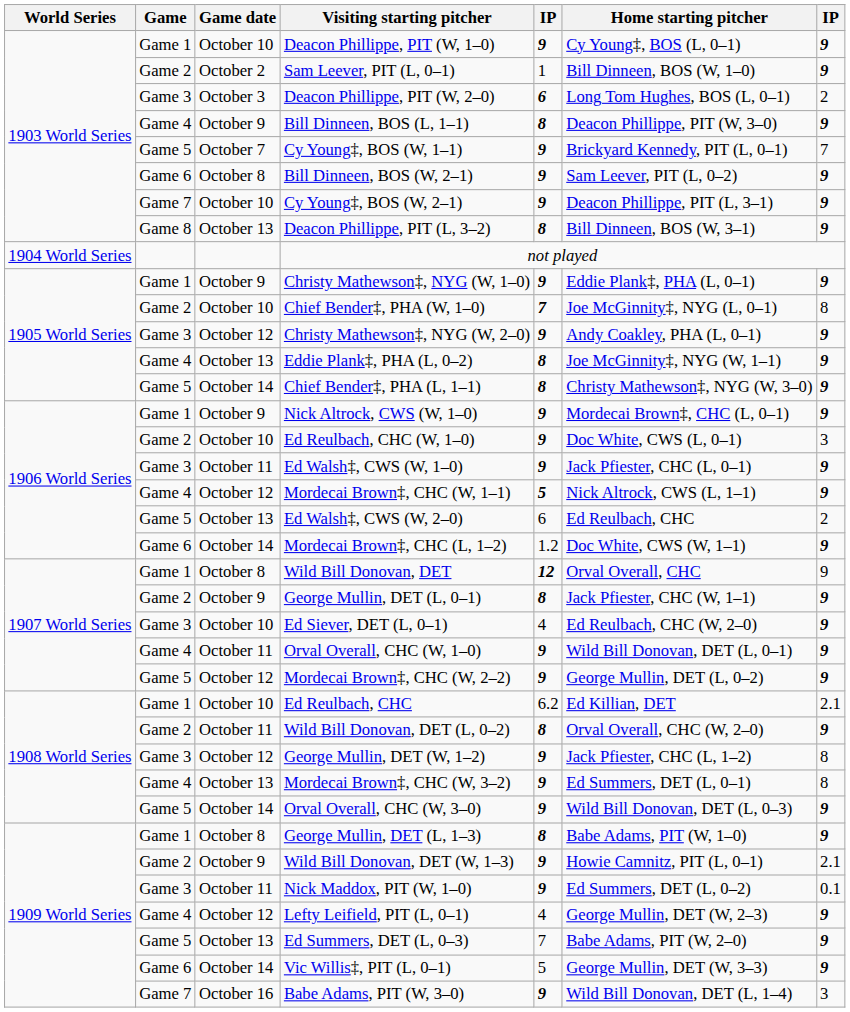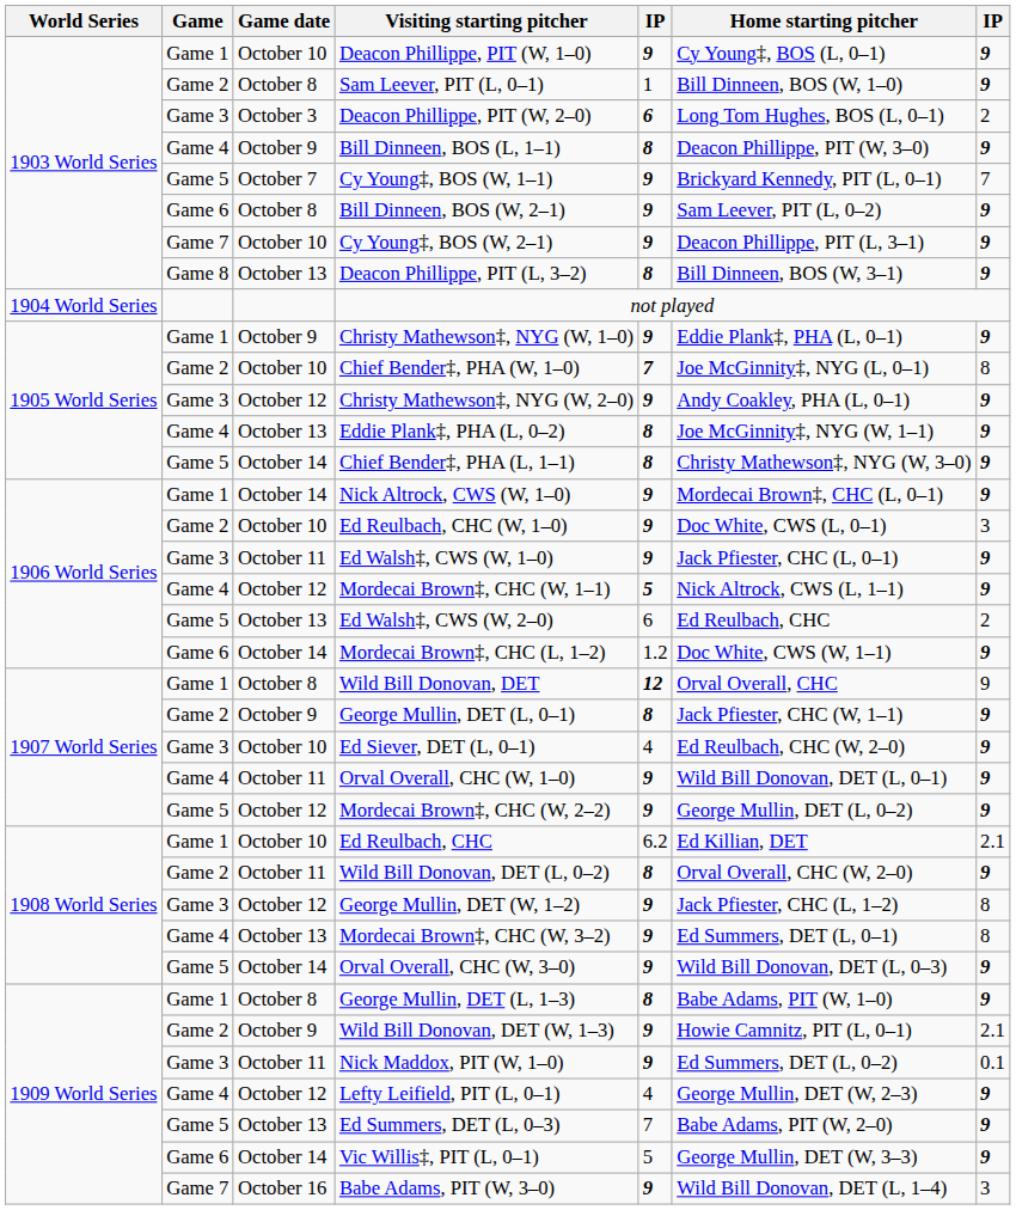Sam Leever, PIT (L, 0–1) | Game date: October 2 -> October 8
Nick Altrock, CWS (W, 1–0) | Game date: October 9 -> October 14
